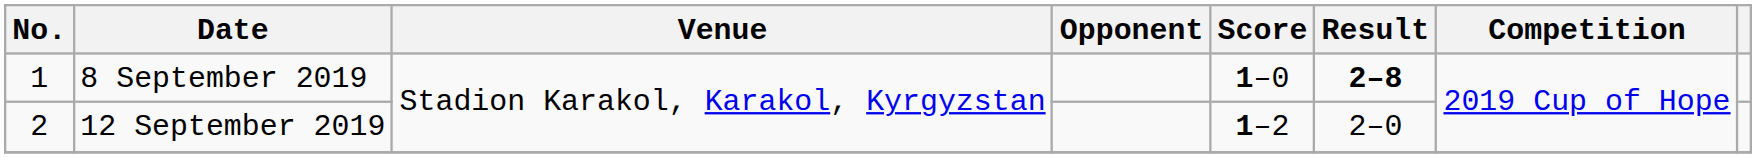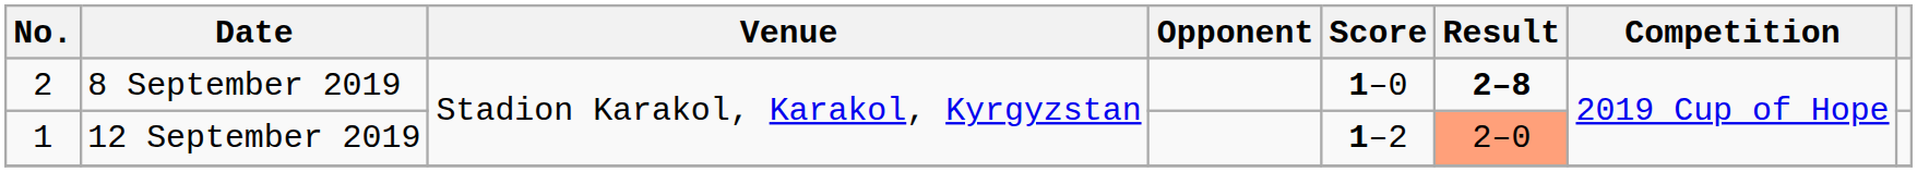8 September 2019 | No.: 1 -> 2
12 September 2019 | No.: 2 -> 1
12 September 2019 | Result: no background -> lightsalmon background
